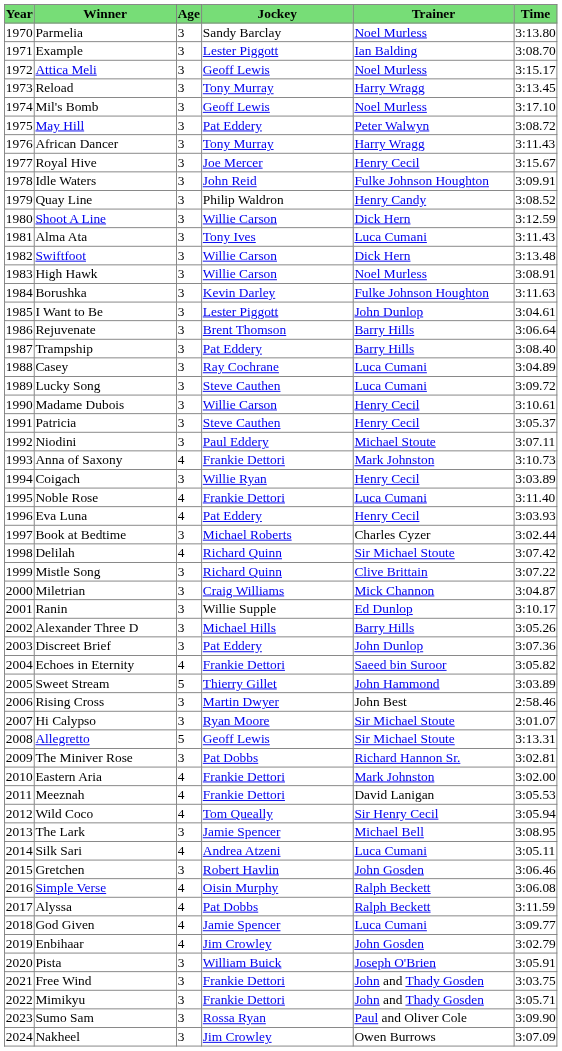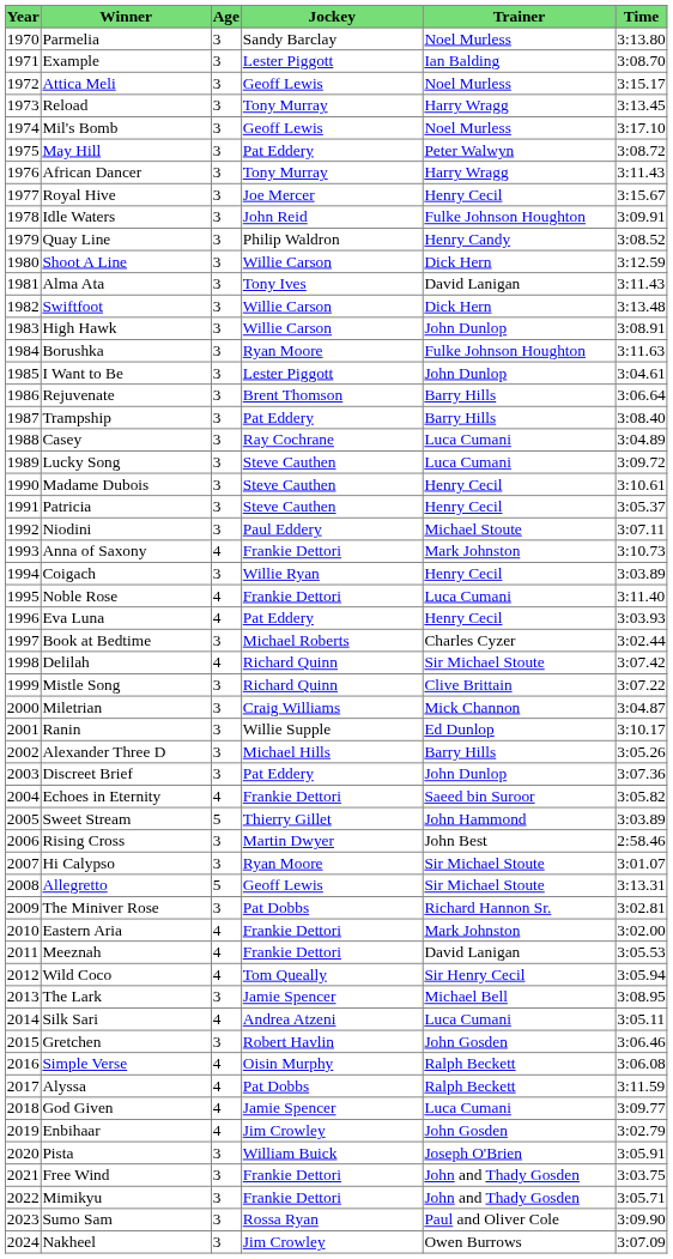Alma Ata | Trainer: Luca Cumani -> David Lanigan
High Hawk | Trainer: Noel Murless -> John Dunlop
Borushka | Jockey: Kevin Darley -> Ryan Moore
Madame Dubois | Jockey: Willie Carson -> Steve Cauthen
